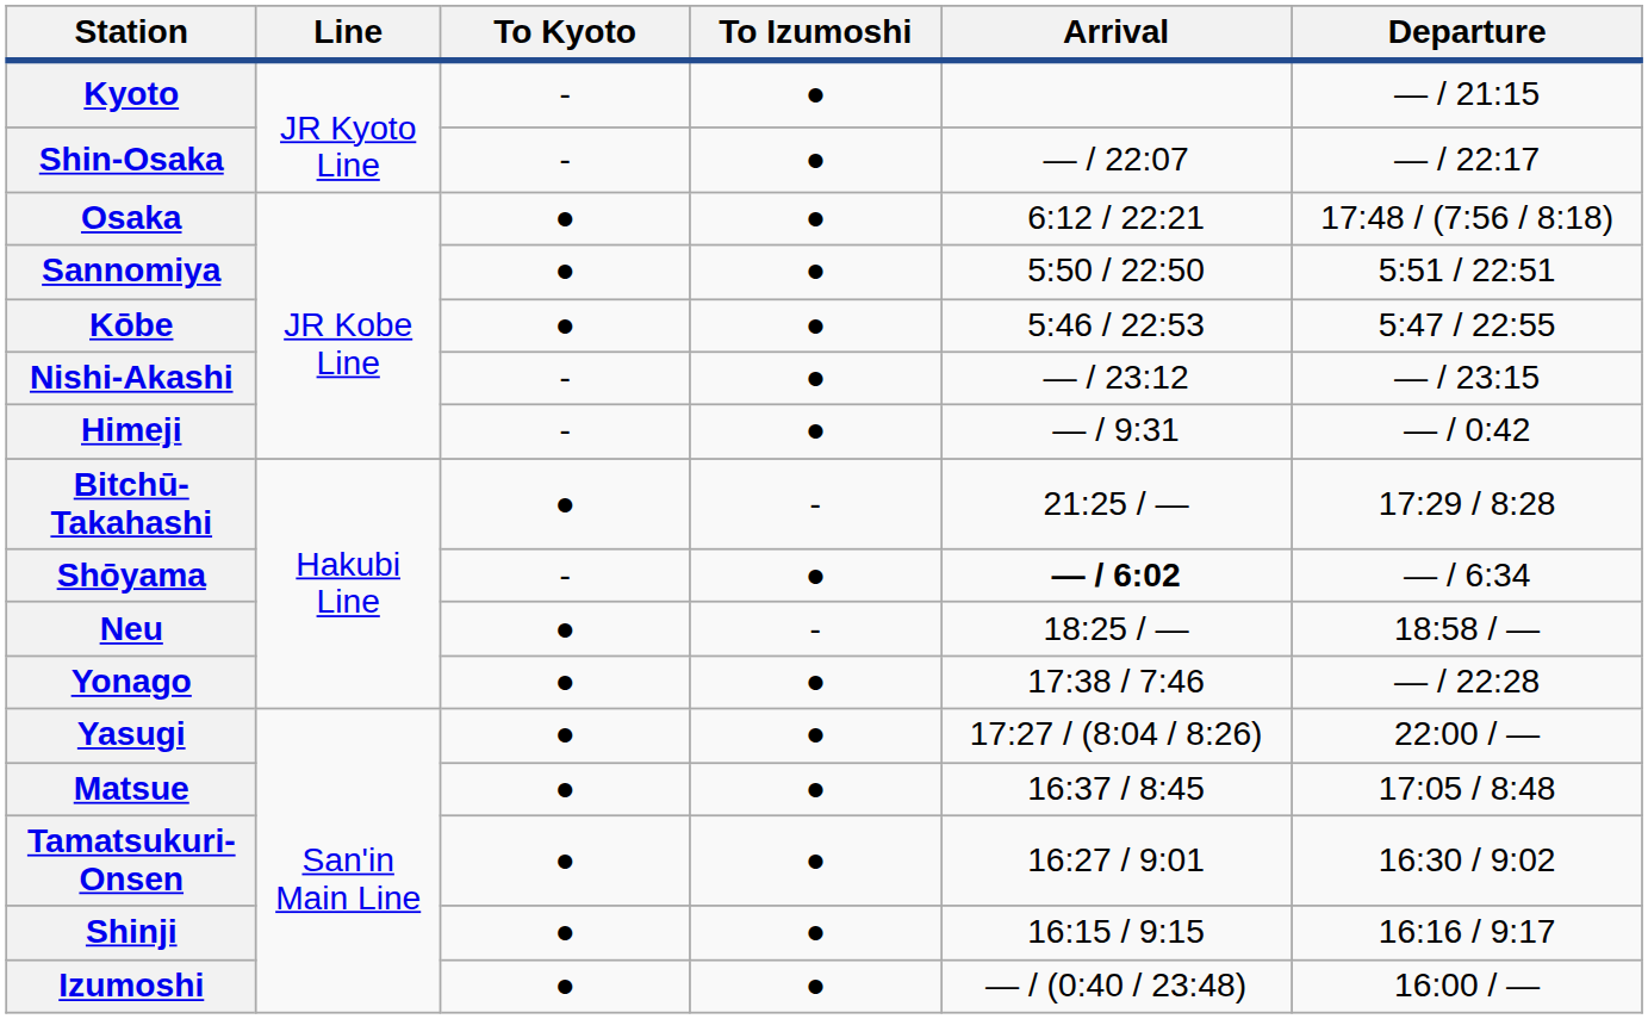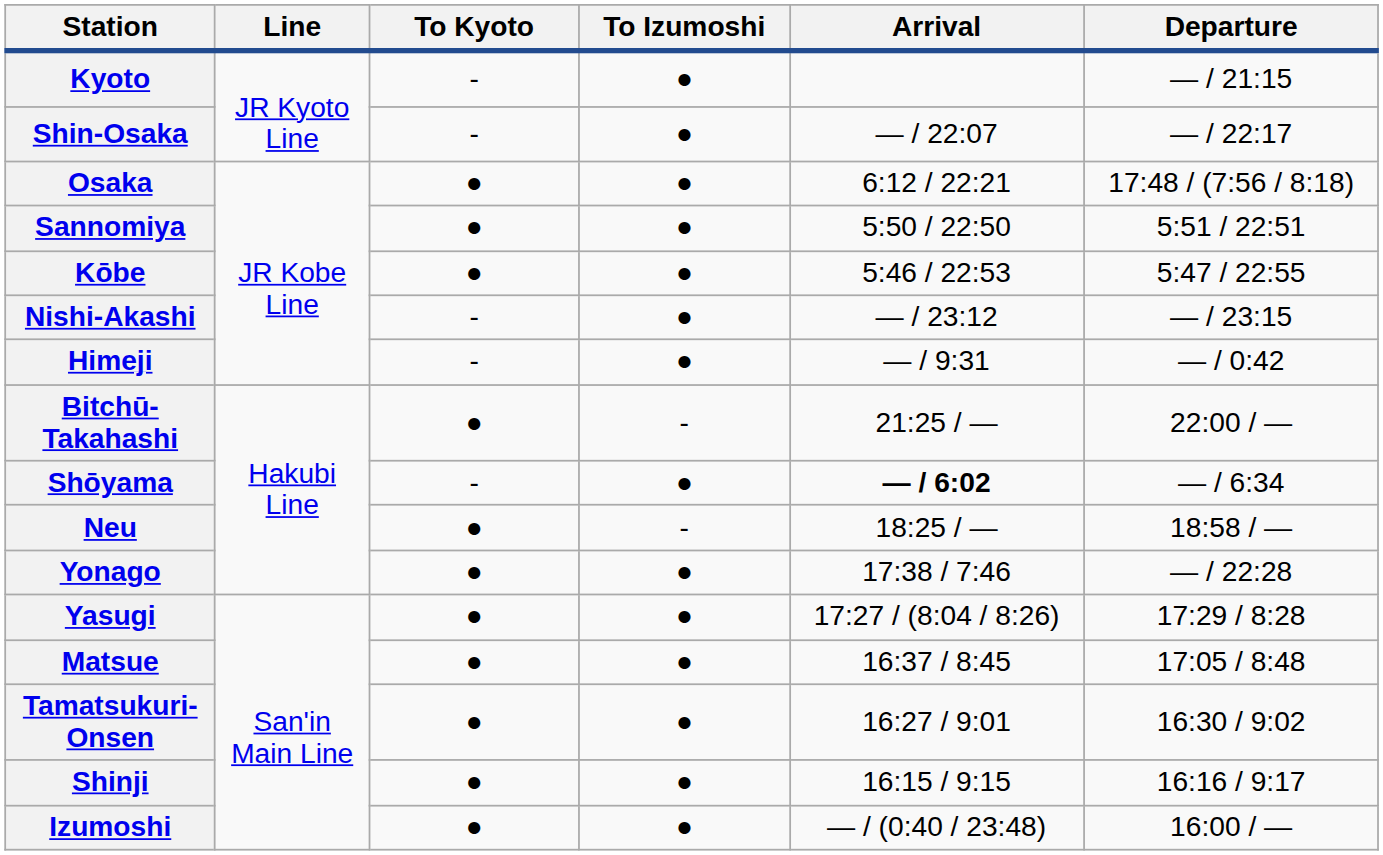Bitchū-Takahashi | Departure: 17:29 / 8:28 -> 22:00 / —
Yasugi | Departure: 22:00 / — -> 17:29 / 8:28
